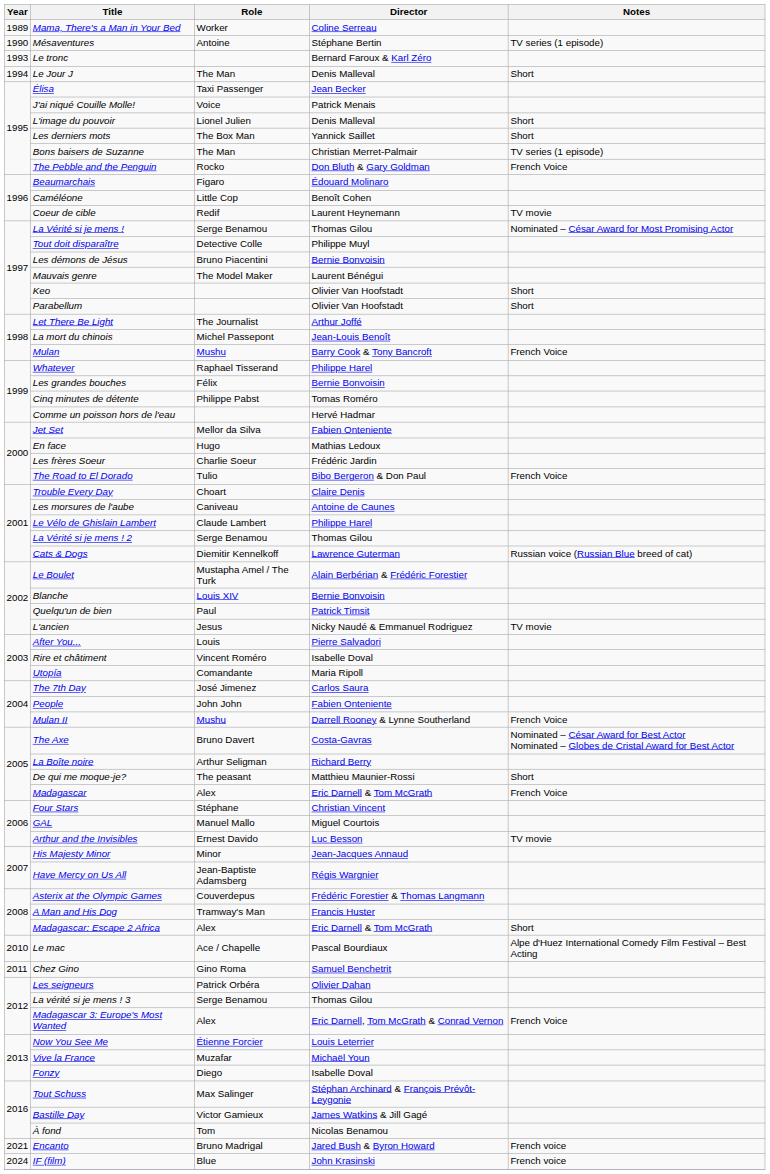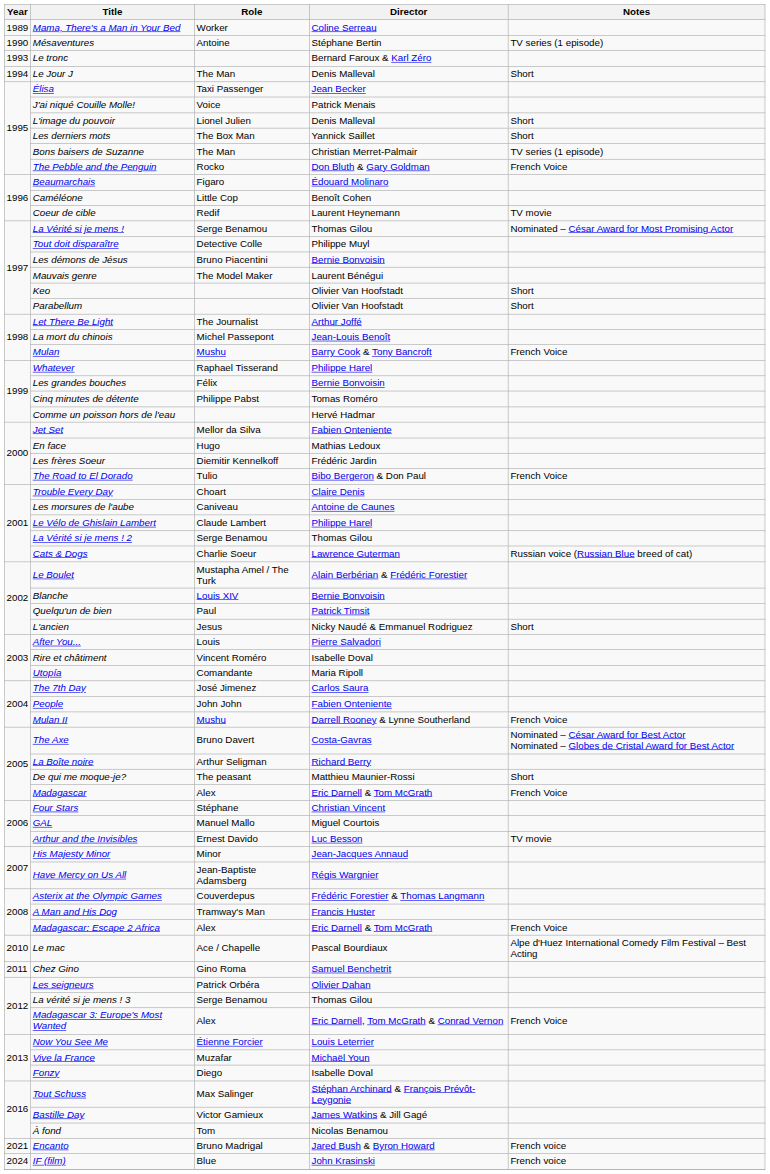Les frères Soeur | Role: Charlie Soeur -> Diemitir Kennelkoff
Cats & Dogs | Role: Diemitir Kennelkoff -> Charlie Soeur
L'ancien | Notes: TV movie -> Short
Madagascar: Escape 2 Africa | Notes: Short -> French Voice
